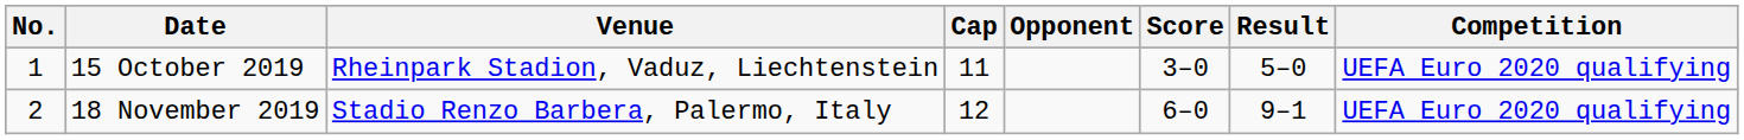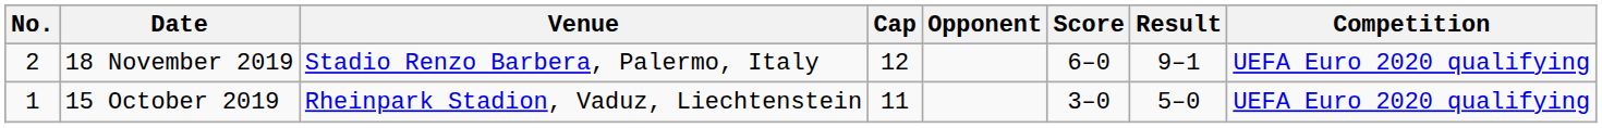rows swapped: 15 October 2019 <-> 18 November 2019
